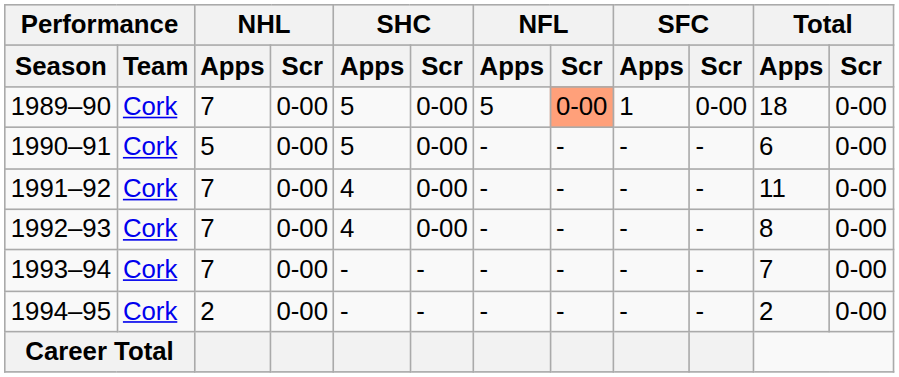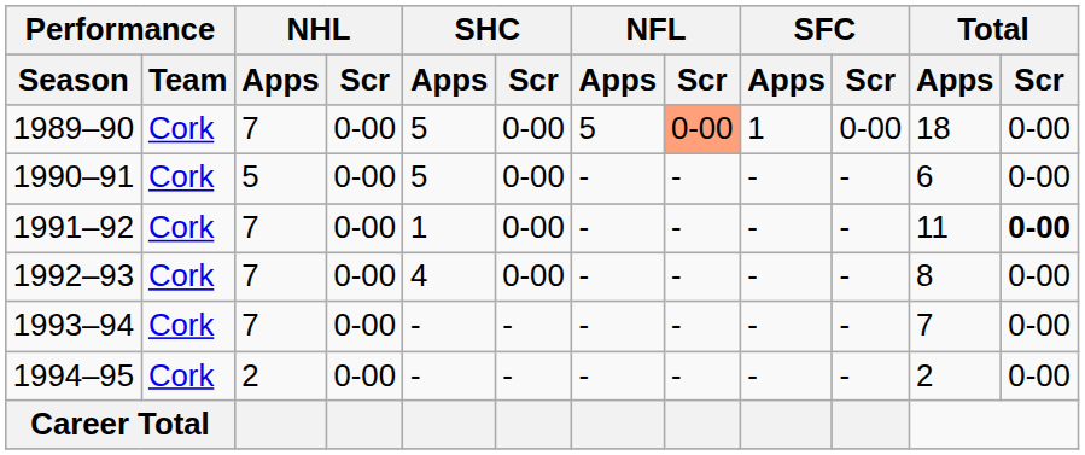1991–92 | SHC / Apps: 4 -> 1
1991–92 | Total / Scr: normal -> bold
